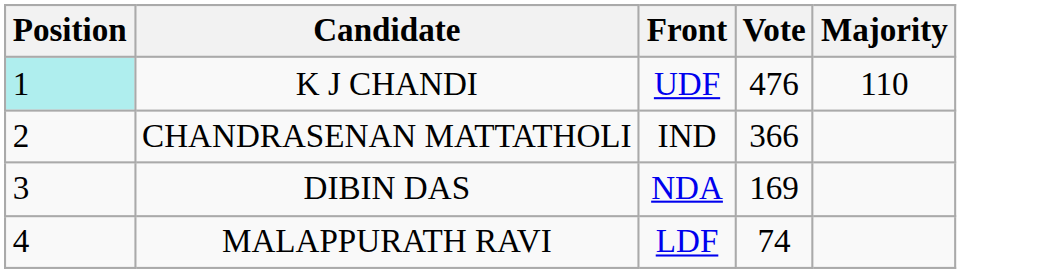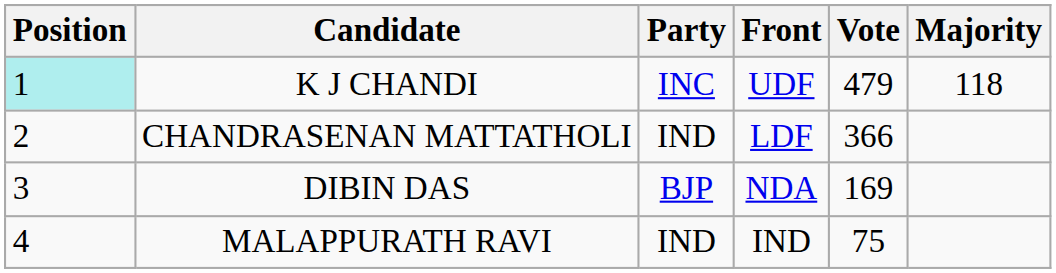+ column: Party | INC | IND | BJP | IND
K J CHANDI | Vote: 476 -> 479
K J CHANDI | Majority: 110 -> 118
CHANDRASENAN MATTATHOLI | Front: IND -> LDF
MALAPPURATH RAVI | Front: LDF -> IND
MALAPPURATH RAVI | Vote: 74 -> 75
